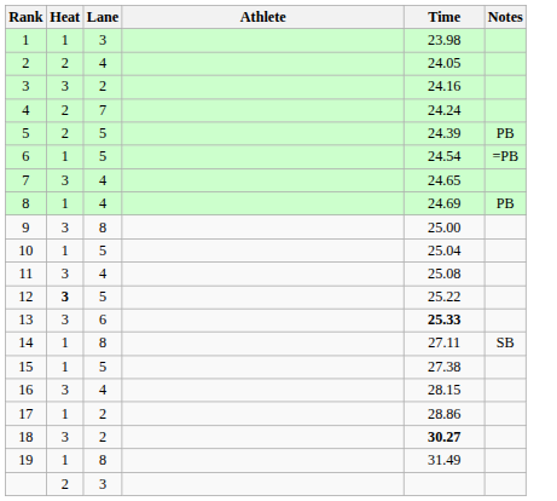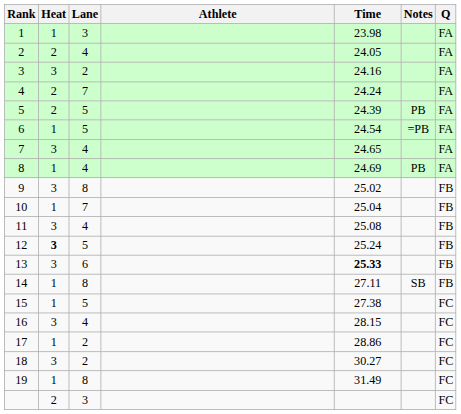+ column: Q | FA | FA | FA | FA | FA | FA | FA | FA | FB | FB | FB | FB | FB | FB | FC | FC | FC | FC | FC | FC
9 | Time: 25.00 -> 25.02
10 | Lane: 5 -> 7
12 | Time: 25.22 -> 25.24
18 | Time: bold -> normal
